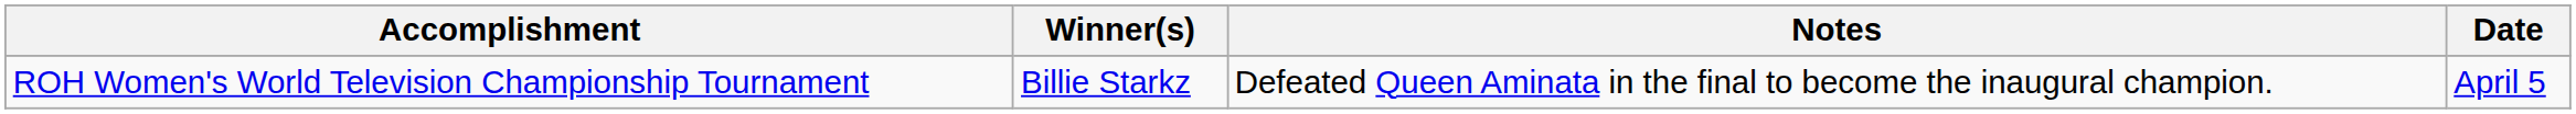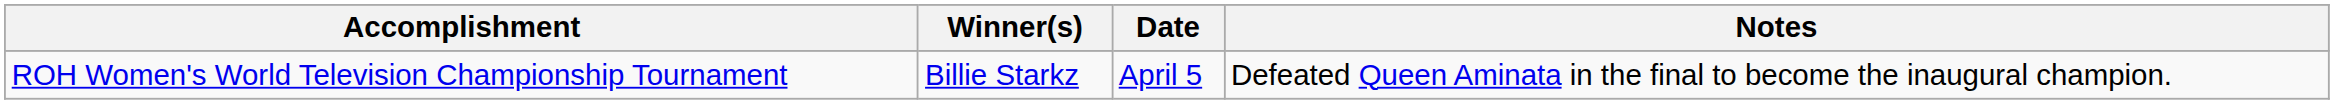columns swapped: Date <-> Notes
